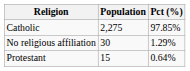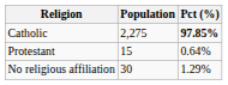Catholic | Pct (%): normal -> bold
rows swapped: Protestant <-> No religious affiliation
